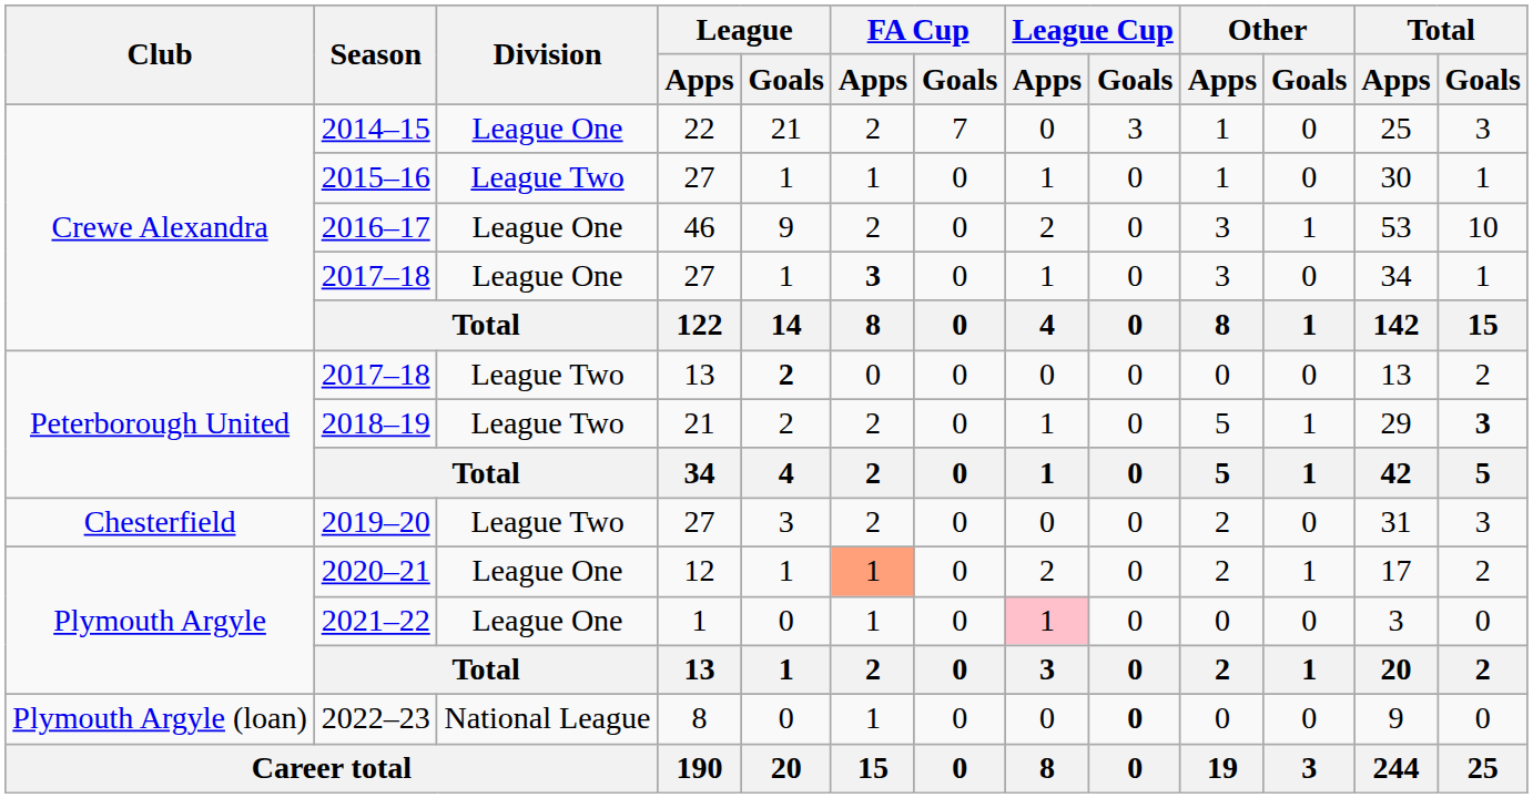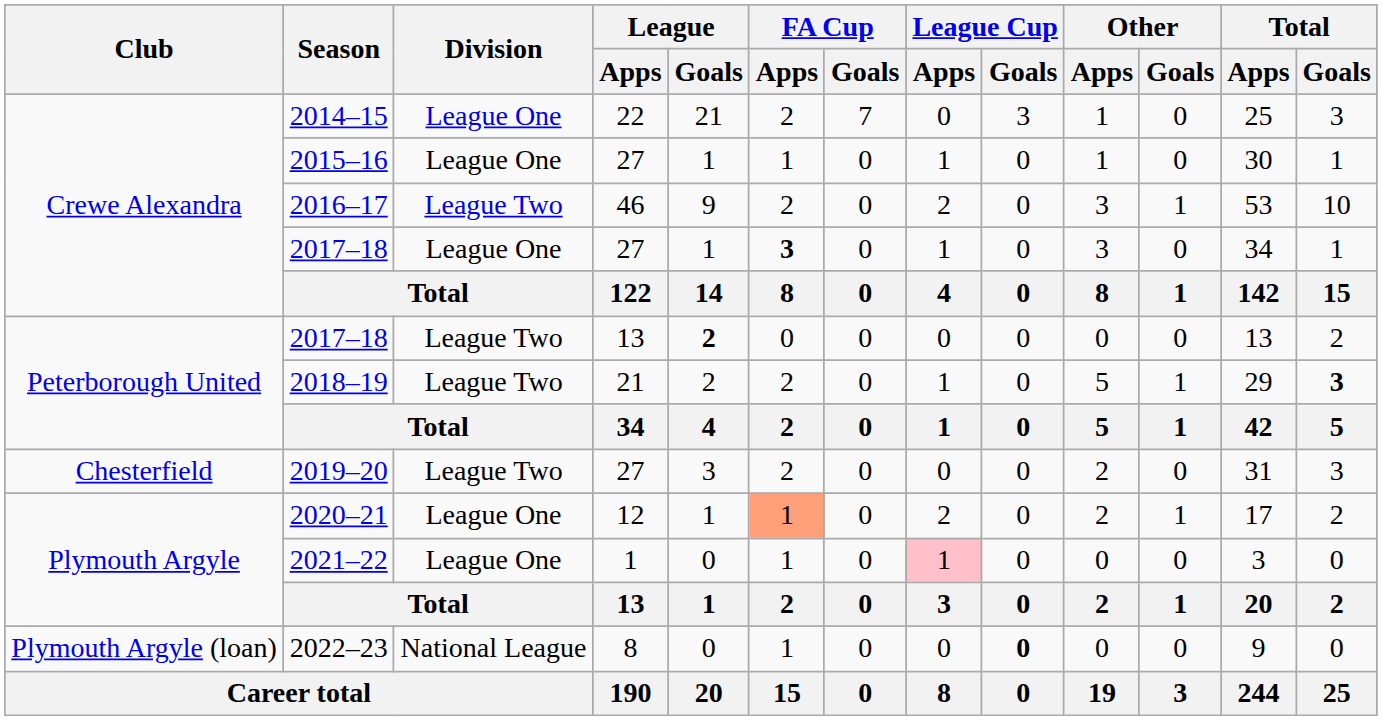2015–16 | Division: League Two -> League One
2016–17 | Division: League One -> League Two
